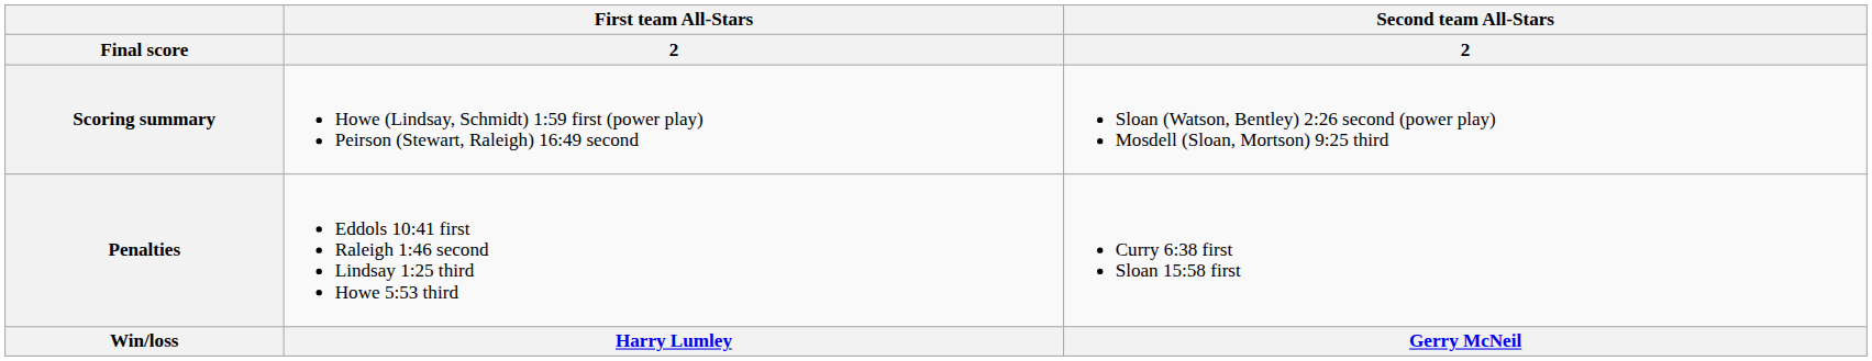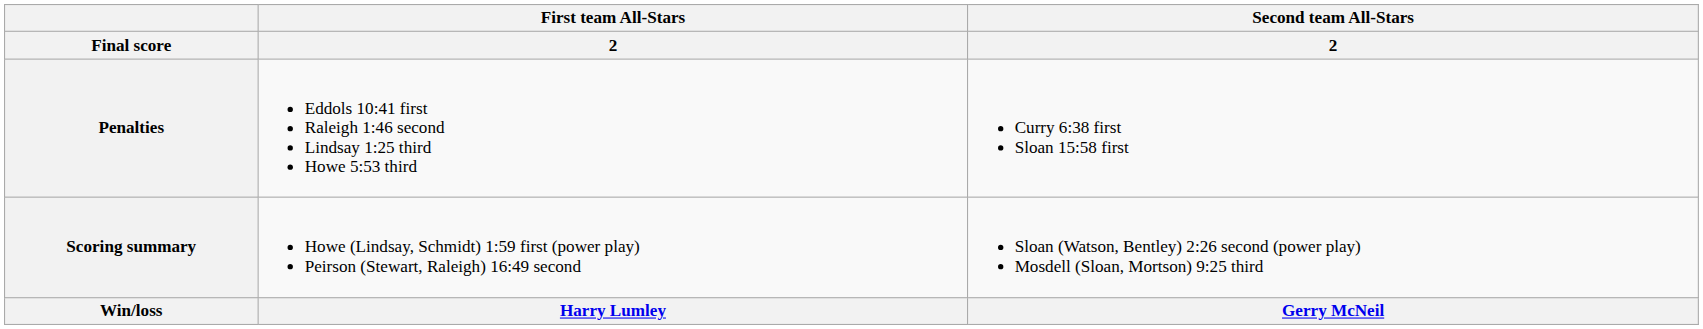rows swapped: Scoring summary <-> Penalties
